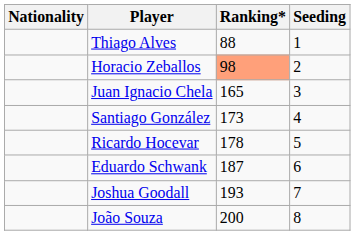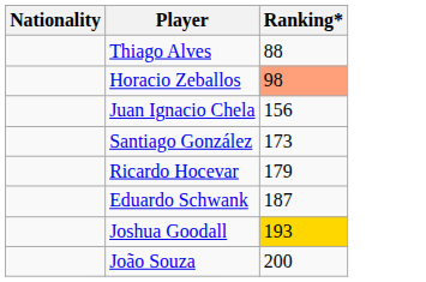- column: Seeding | 1 | 2 | 3 | 4 | 5 | 6 | 7 | 8
Juan Ignacio Chela | Ranking*: 165 -> 156
Ricardo Hocevar | Ranking*: 178 -> 179
Joshua Goodall | Ranking*: no background -> gold background
